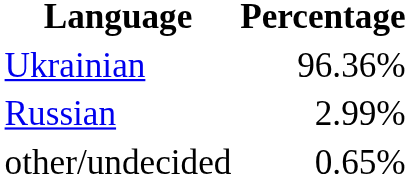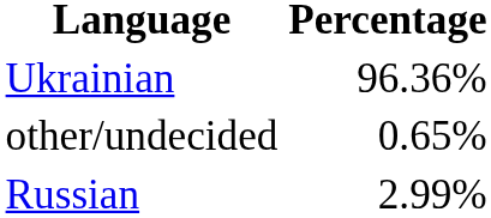rows swapped: Russian <-> other/undecided
